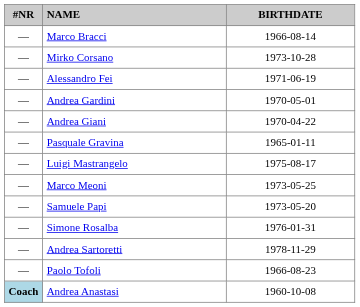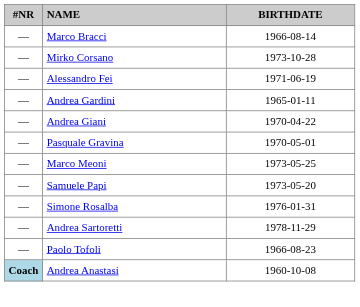Andrea Gardini | BIRTHDATE: 1970-05-01 -> 1965-01-11
Pasquale Gravina | BIRTHDATE: 1965-01-11 -> 1970-05-01
- row: — | Luigi Mastrangelo | 1975-08-17
